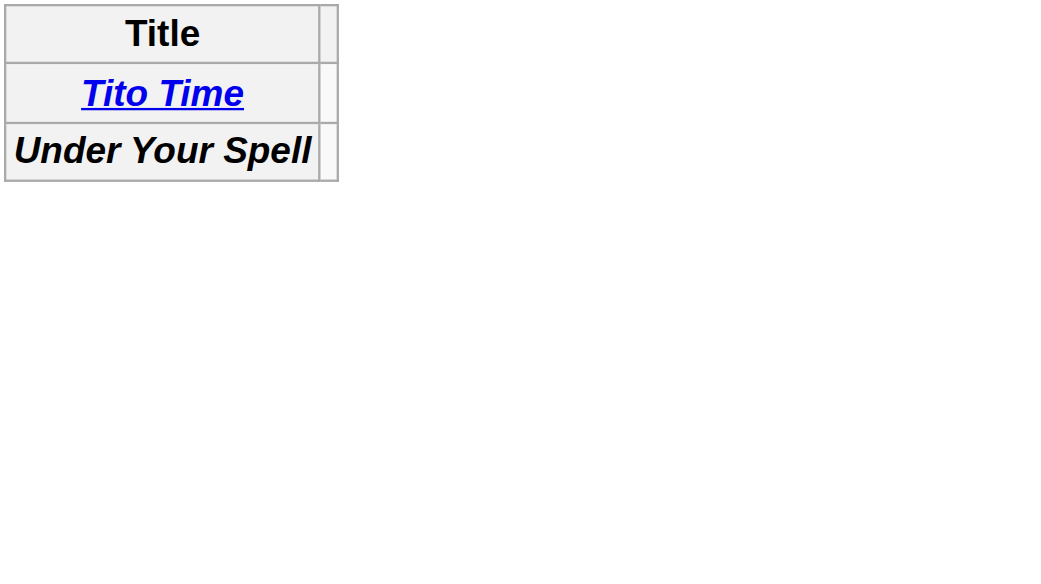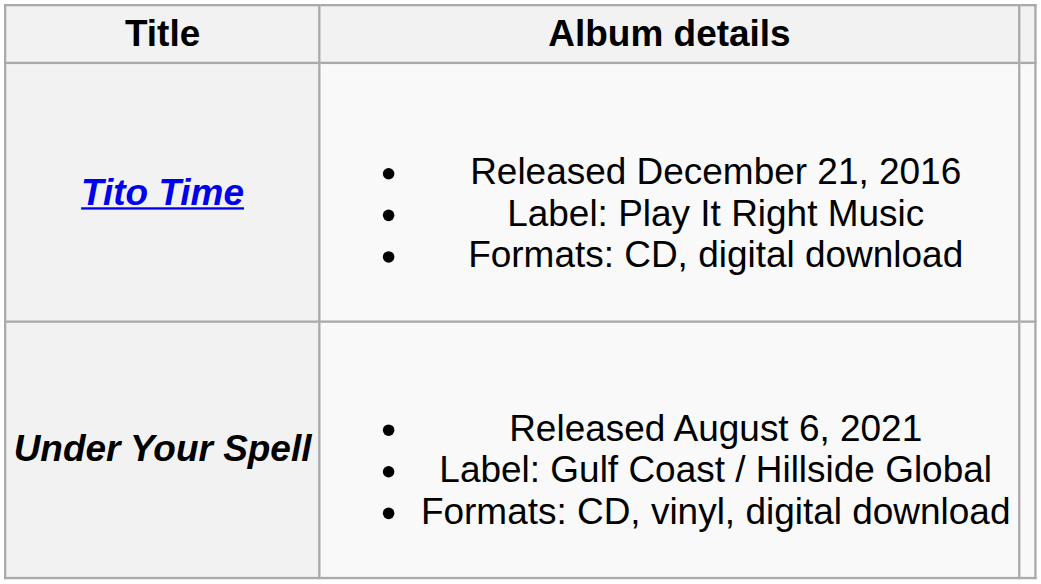+ column: Album details | Released December 21, 2016 Label: Play It Right Music Formats: CD, digital download | Released August 6, 2021 Label: Gulf Coast / Hillside Global Formats: CD, vinyl, digital download
